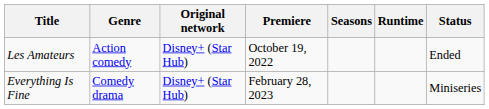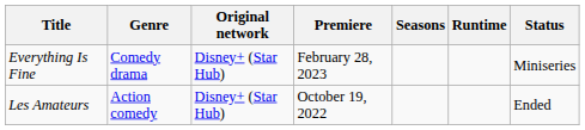rows swapped: Les Amateurs <-> Everything Is Fine
